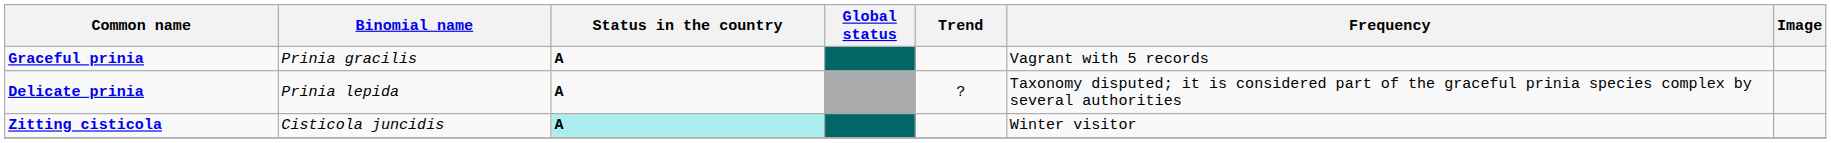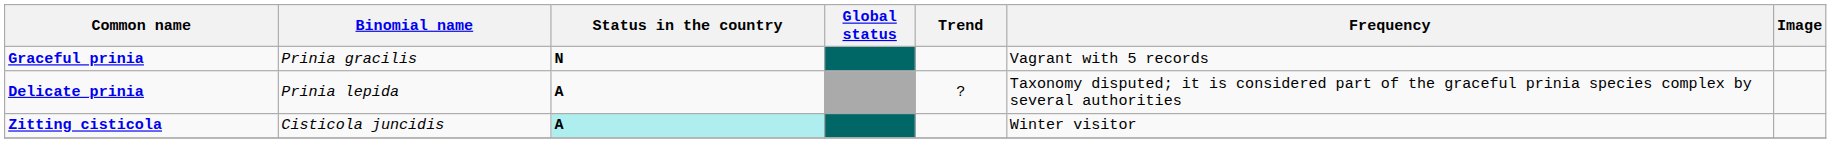Graceful prinia | Status in the country: A -> N
